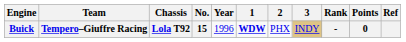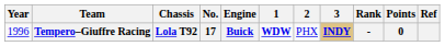columns swapped: Year <-> Engine
Tempero–Giuffre Racing | No.: 15 -> 17
Tempero–Giuffre Racing | 3: normal -> bold
